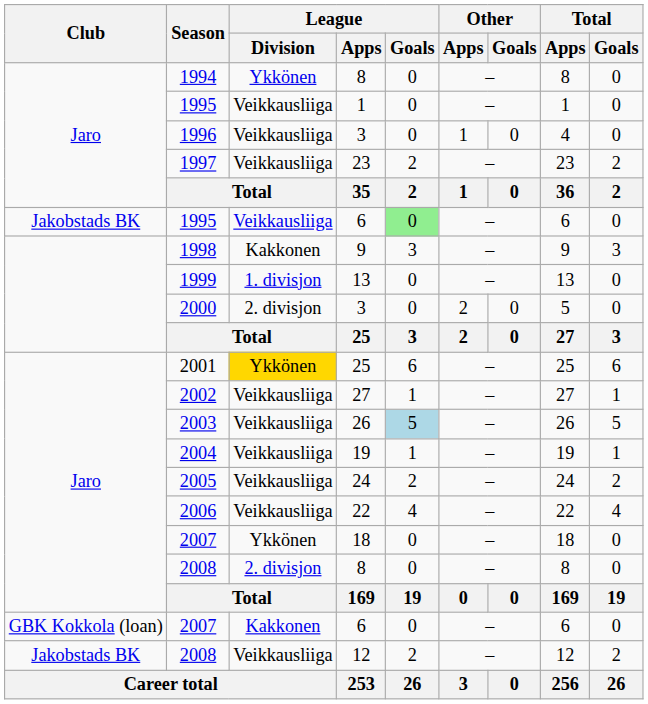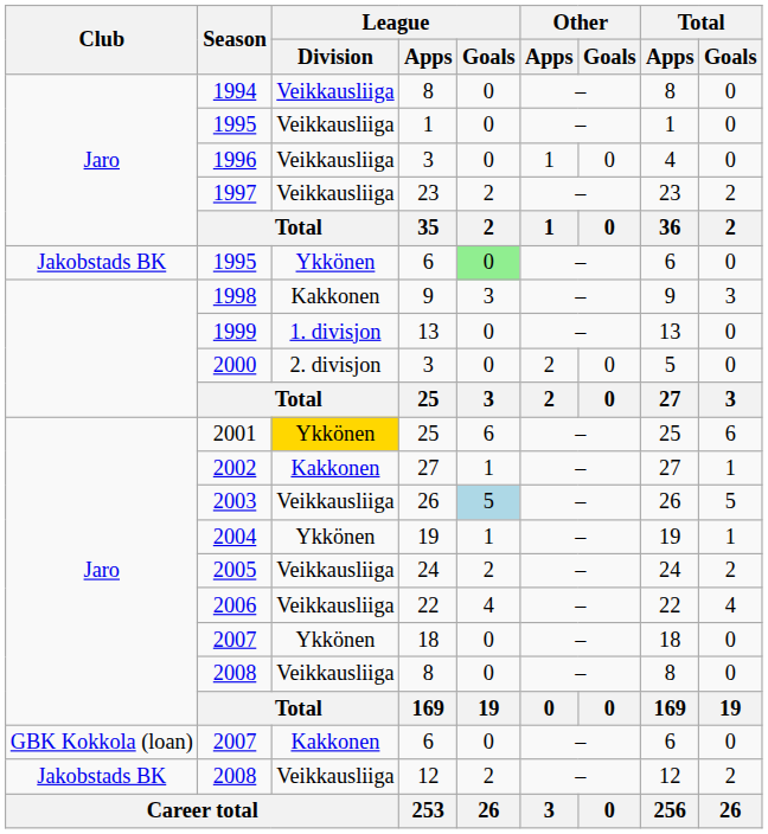1994 | League / Division: Ykkönen -> Veikkausliiga
1995 / 6 | League / Division: Veikkausliiga -> Ykkönen
2002 | League / Division: Veikkausliiga -> Kakkonen
2004 | League / Division: Veikkausliiga -> Ykkönen
2008 / 8 | League / Division: 2. divisjon -> Veikkausliiga
